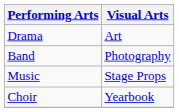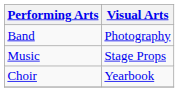- row: Drama | Art
